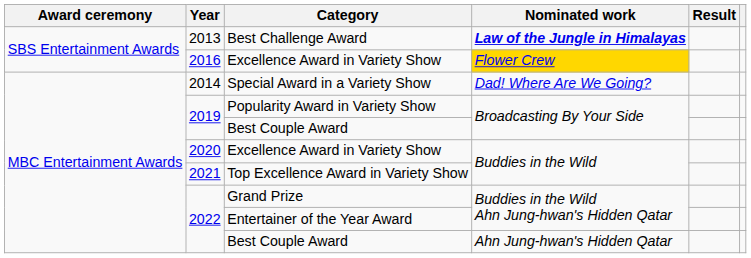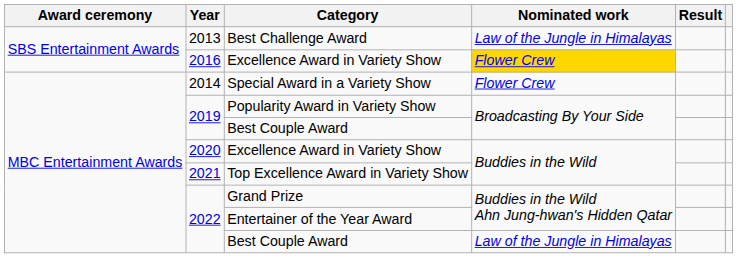Best Challenge Award | Nominated work: bold -> normal
Special Award in a Variety Show | Nominated work: Dad! Where Are We Going? -> Flower Crew
2022 / Best Couple Award | Nominated work: Ahn Jung-hwan's Hidden Qatar -> Law of the Jungle in Himalayas
